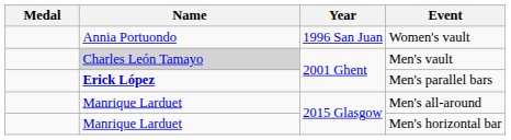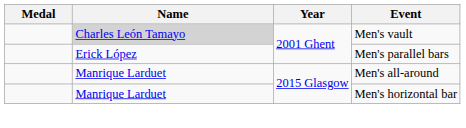- row: Annia Portuondo | 1996 San Juan | Women's vault
Men's parallel bars | Name: bold -> normal
